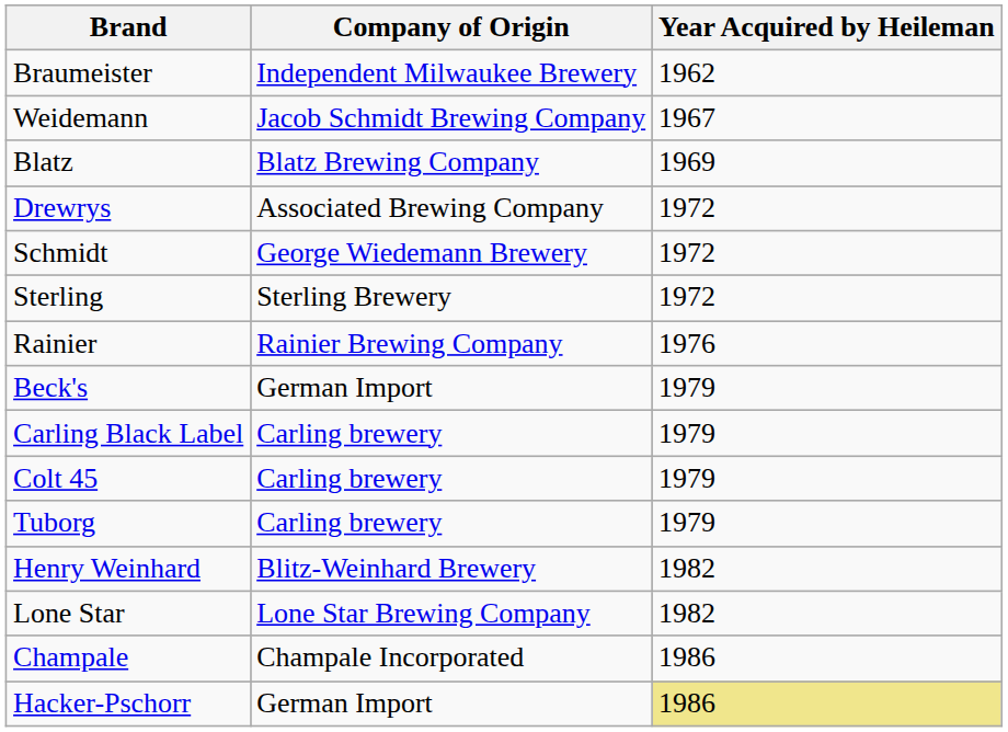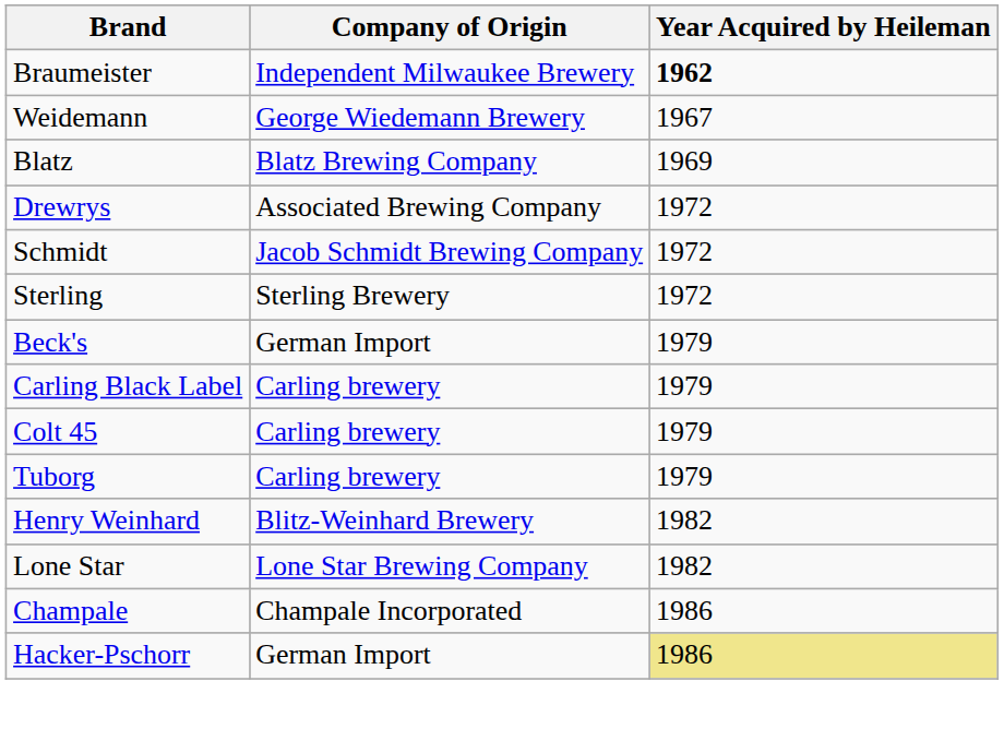Braumeister | Year Acquired by Heileman: normal -> bold
Weidemann | Company of Origin: Jacob Schmidt Brewing Company -> George Wiedemann Brewery
Schmidt | Company of Origin: George Wiedemann Brewery -> Jacob Schmidt Brewing Company
- row: Rainier | Rainier Brewing Company | 1976
